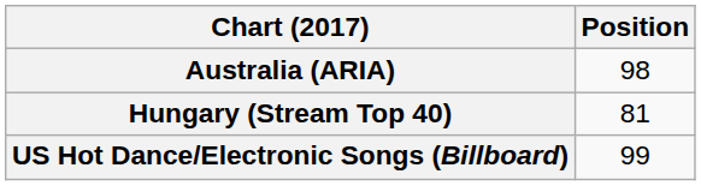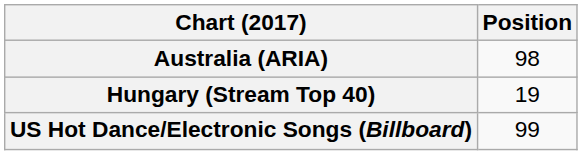Hungary (Stream Top 40) | Position: 81 -> 19
